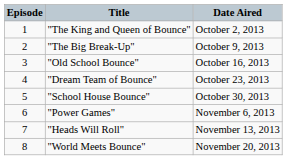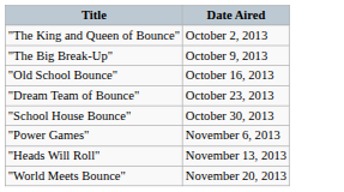- column: Episode | 1 | 2 | 3 | 4 | 5 | 6 | 7 | 8
